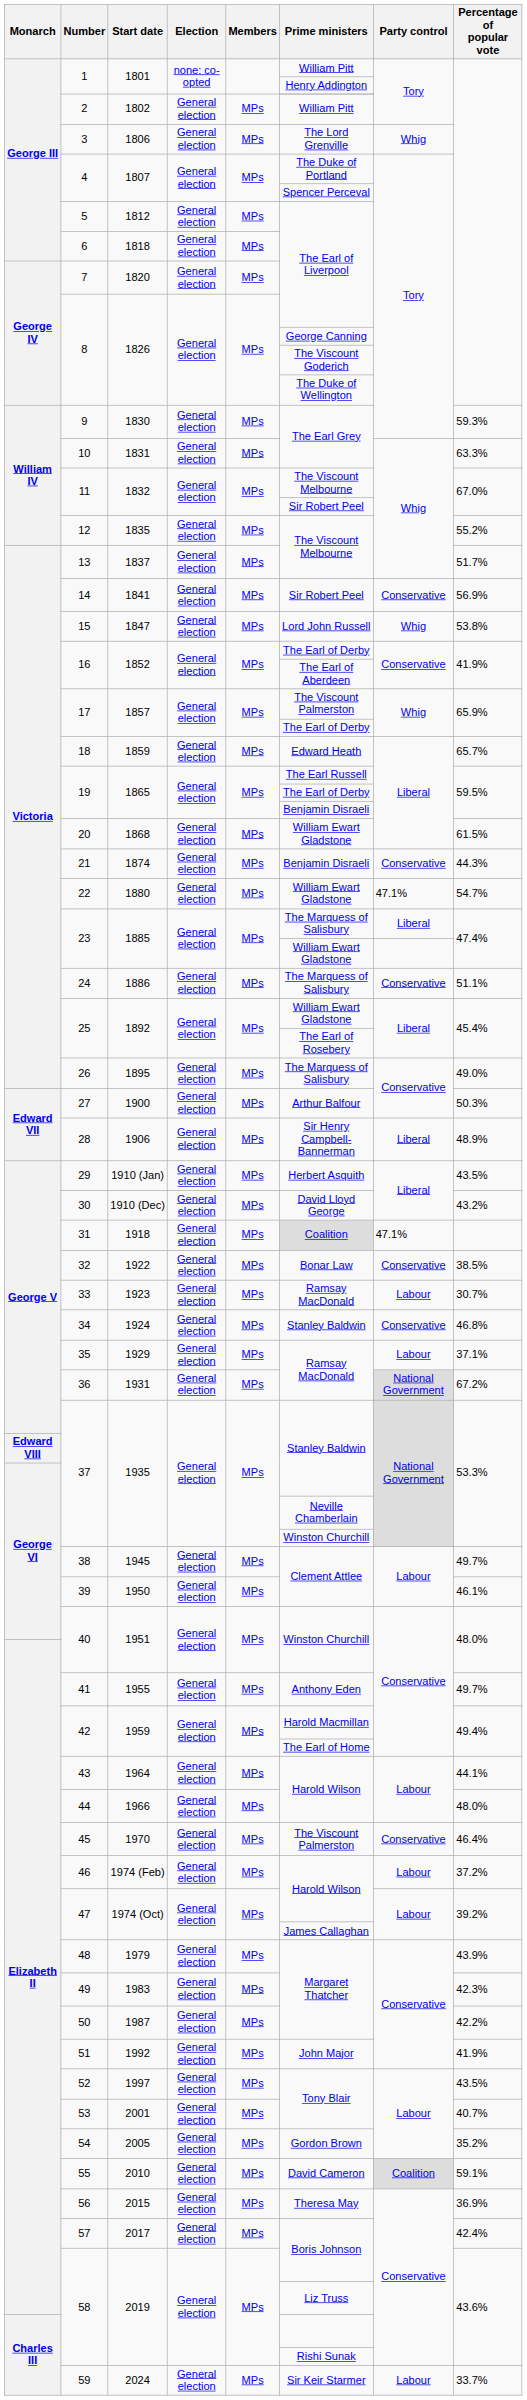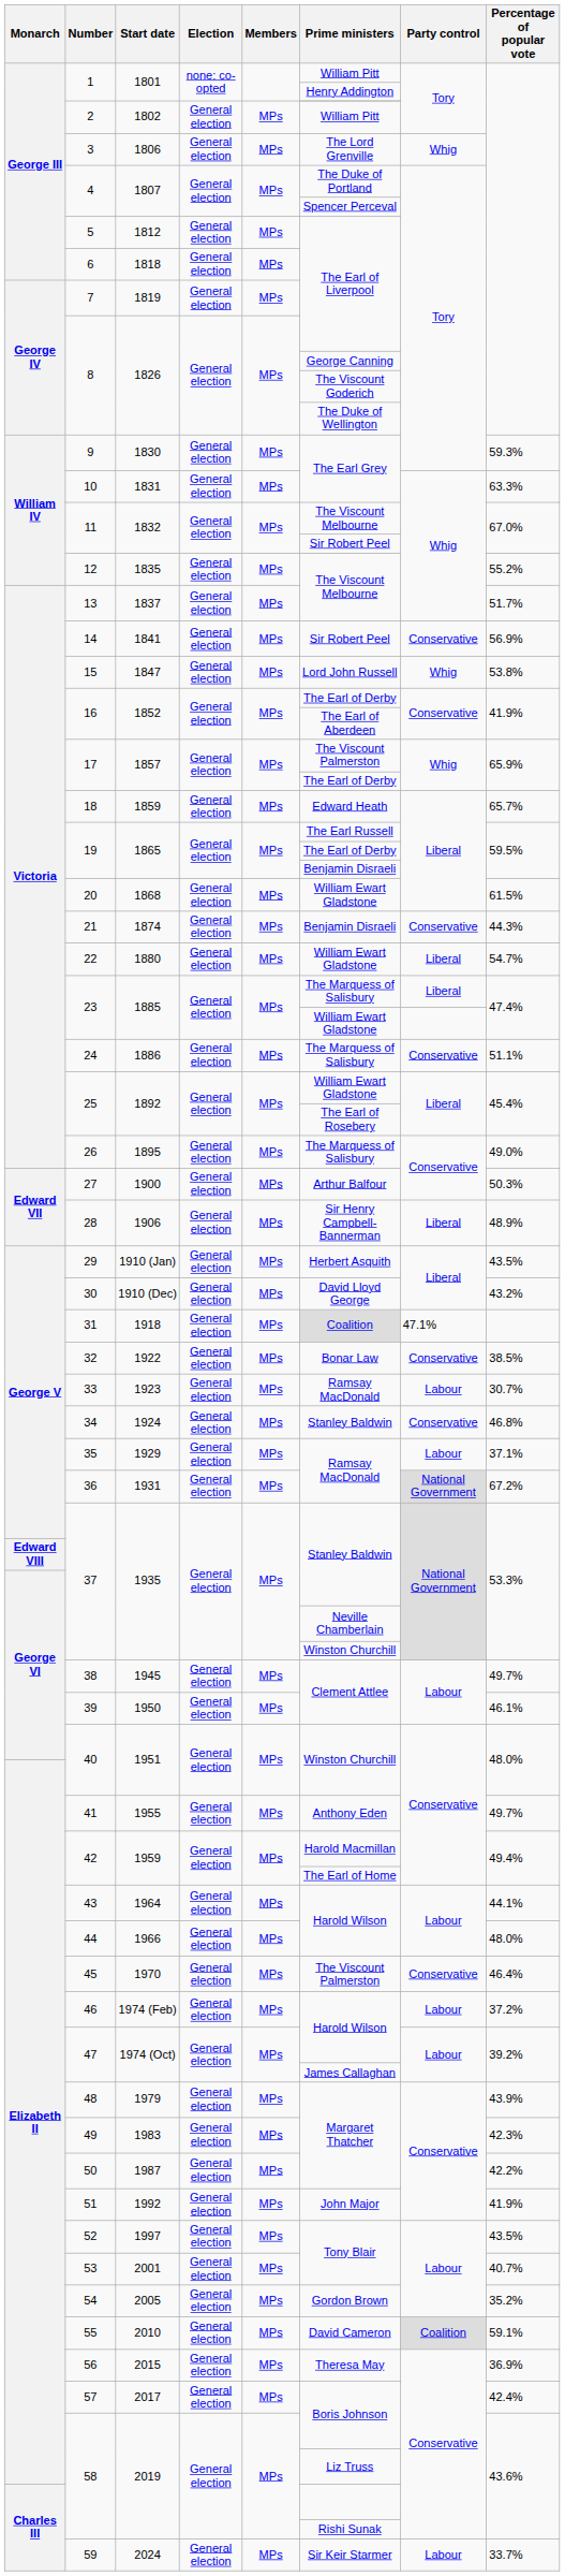7 | Start date: 1820 -> 1819
22 | Party control: 47.1% -> Liberal
